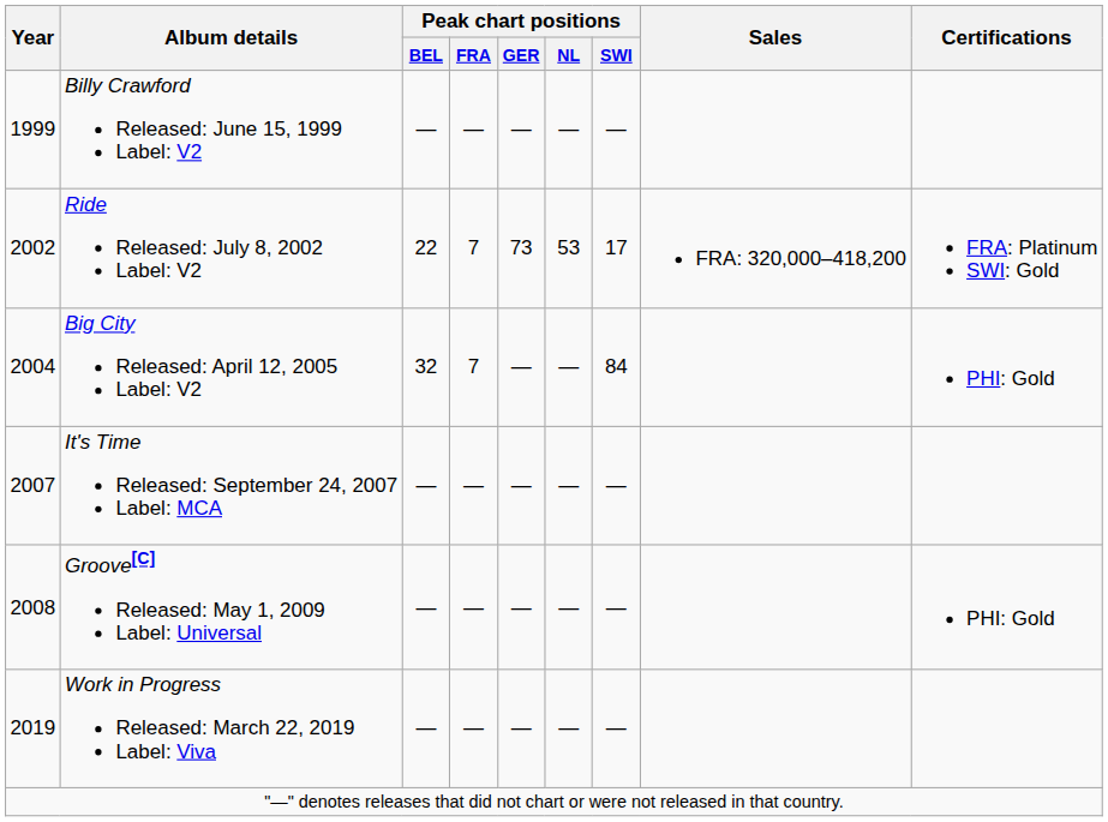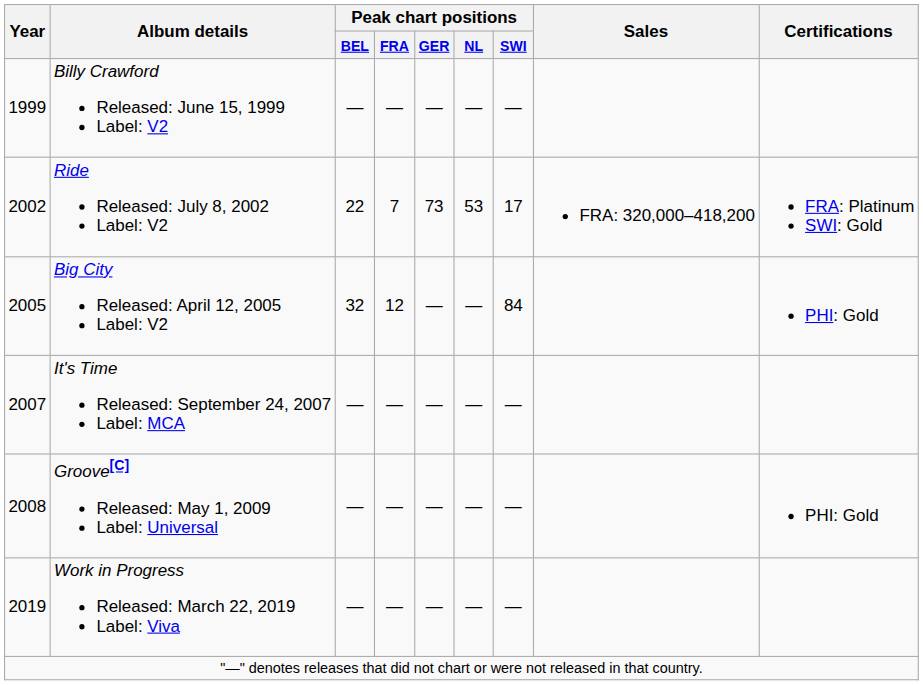Big City Released: April 12, 2005 Label: V2 | Year: 2004 -> 2005
Big City Released: April 12, 2005 Label: V2 | Peak chart positions / FRA: 7 -> 12
